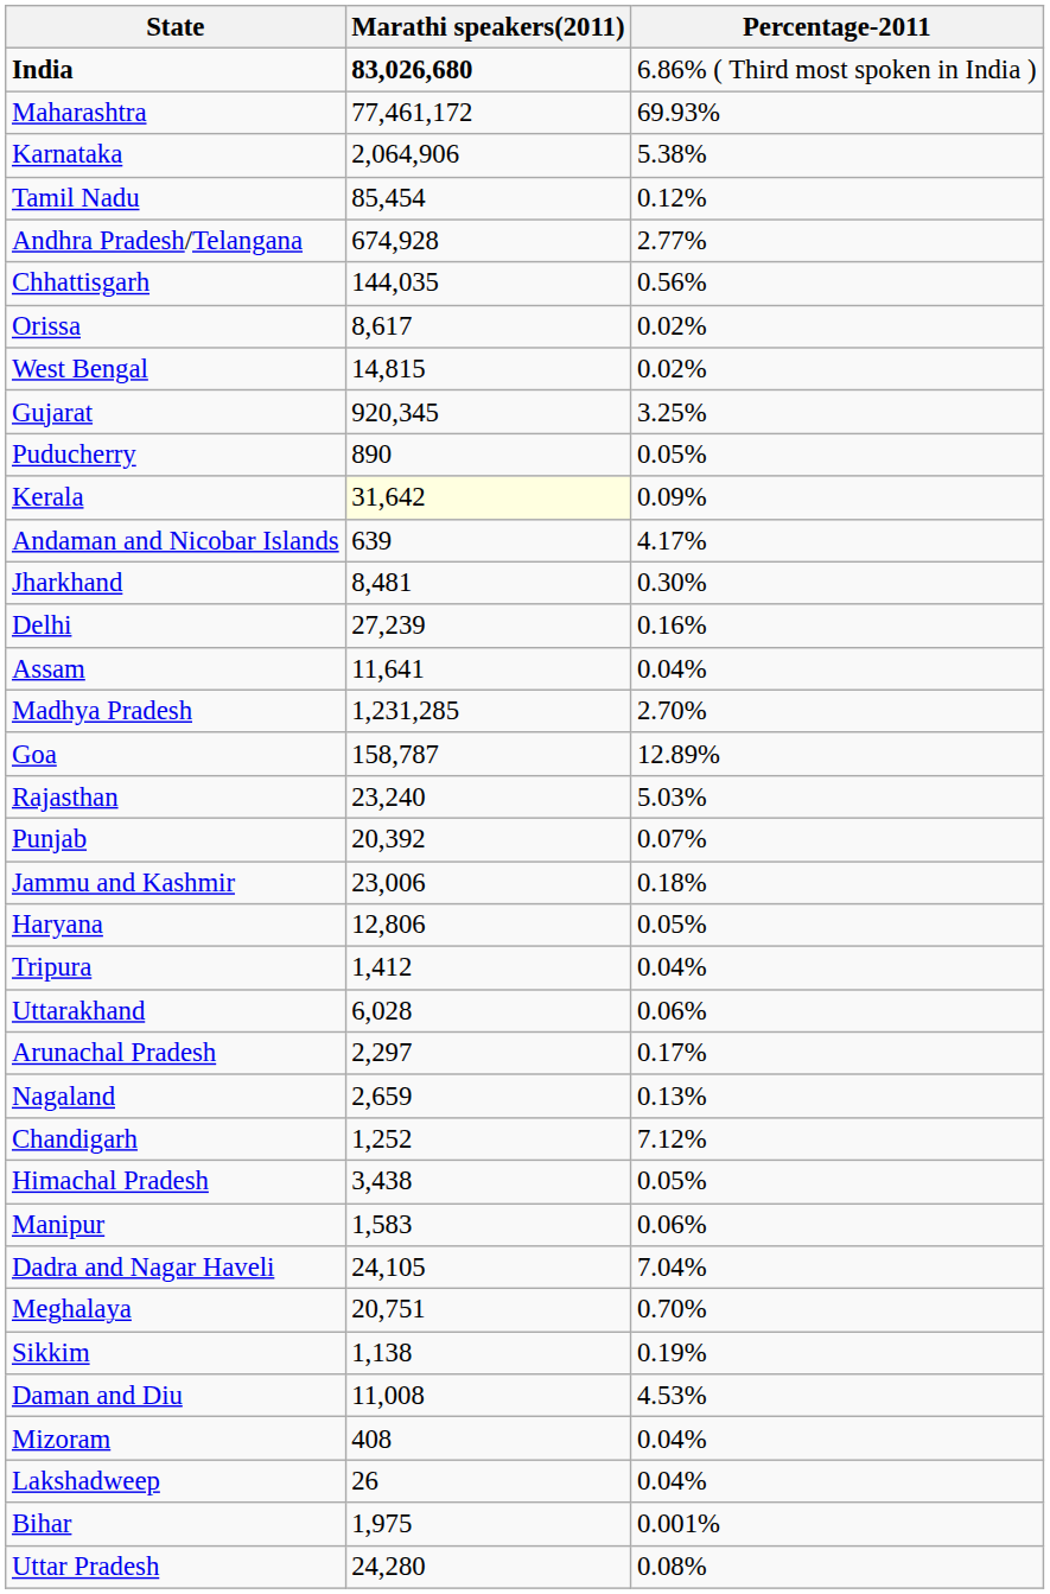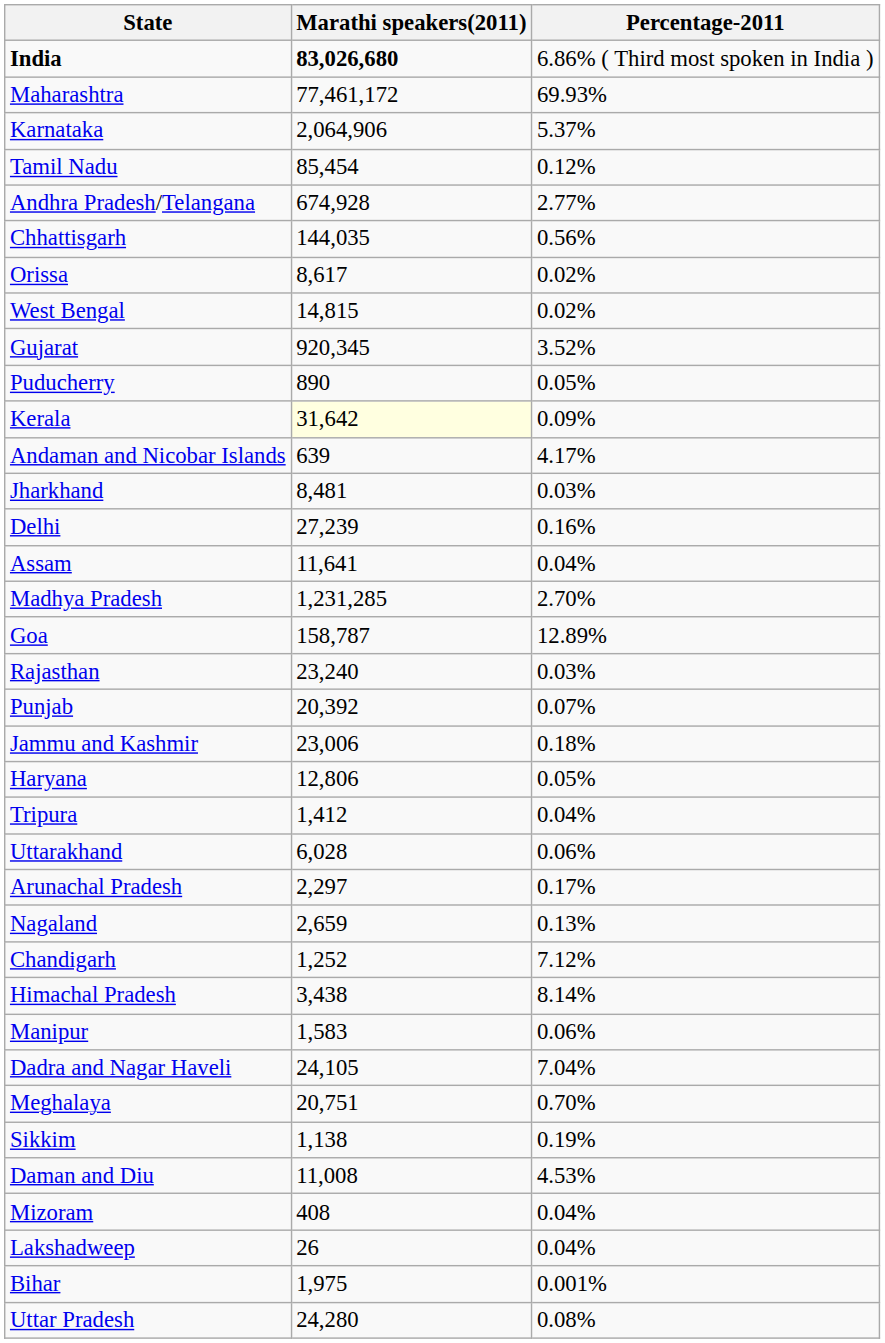Karnataka | Percentage-2011: 5.38% -> 5.37%
Gujarat | Percentage-2011: 3.25% -> 3.52%
Jharkhand | Percentage-2011: 0.30% -> 0.03%
Rajasthan | Percentage-2011: 5.03% -> 0.03%
Himachal Pradesh | Percentage-2011: 0.05% -> 8.14%
